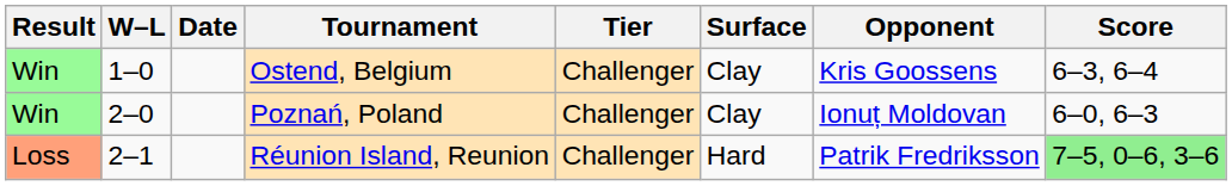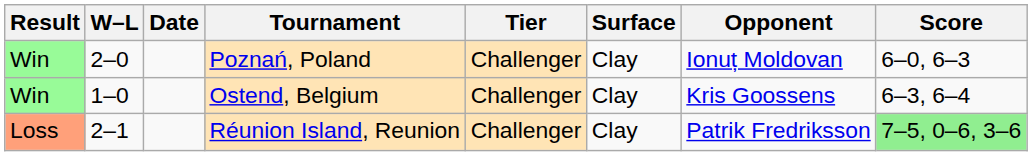rows swapped: Ostend, Belgium <-> Poznań, Poland
Réunion Island, Reunion | Surface: Hard -> Clay
